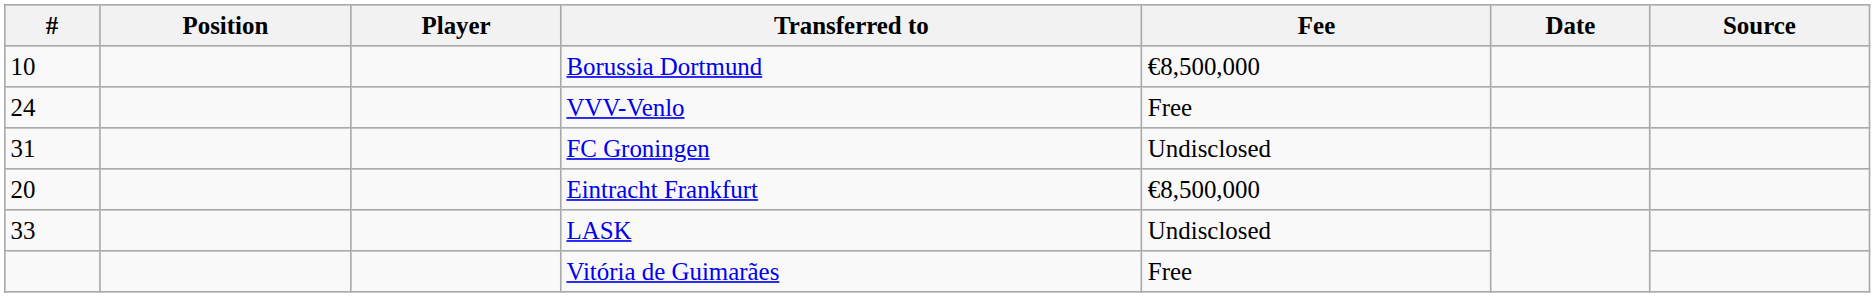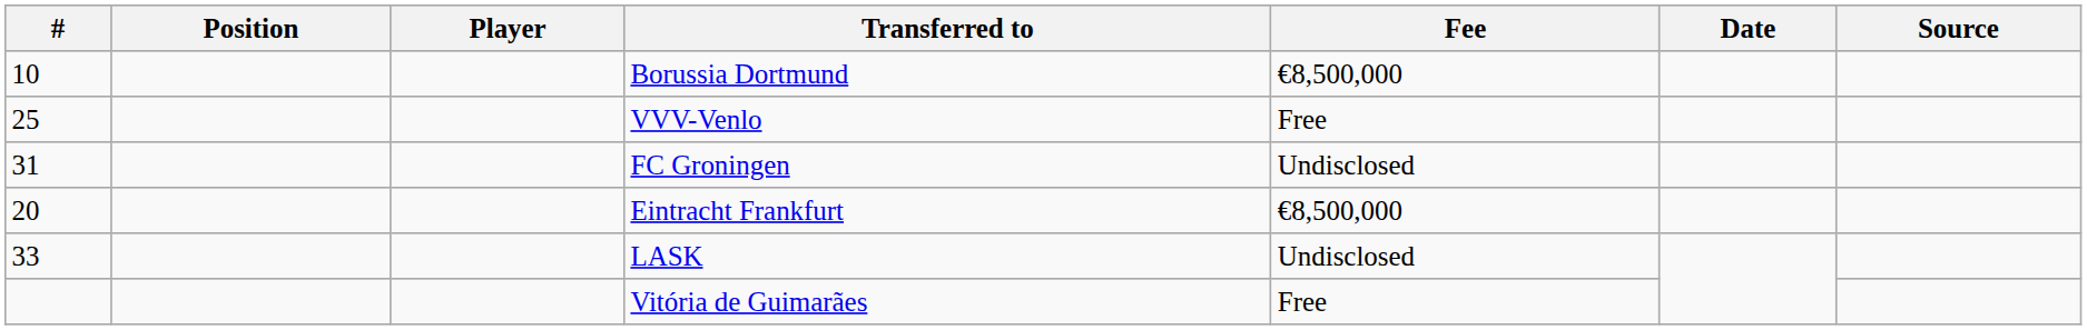VVV-Venlo | #: 24 -> 25
